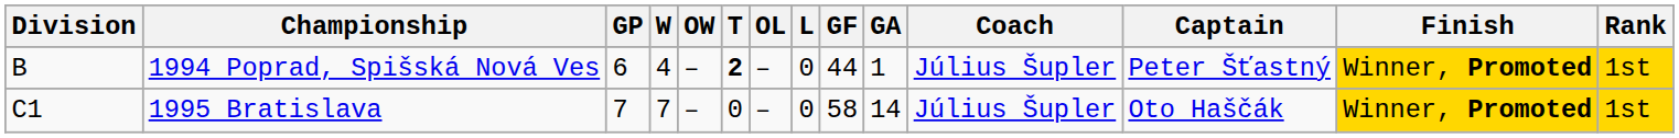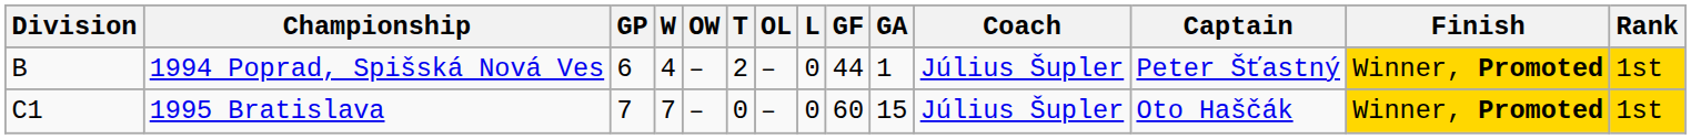1994 Poprad, Spišská Nová Ves | T: bold -> normal
1995 Bratislava | GF: 58 -> 60
1995 Bratislava | GA: 14 -> 15
